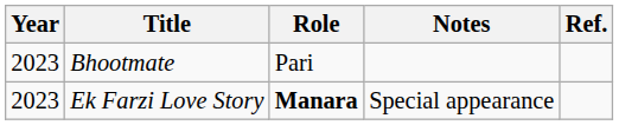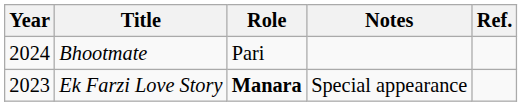Bhootmate | Year: 2023 -> 2024
